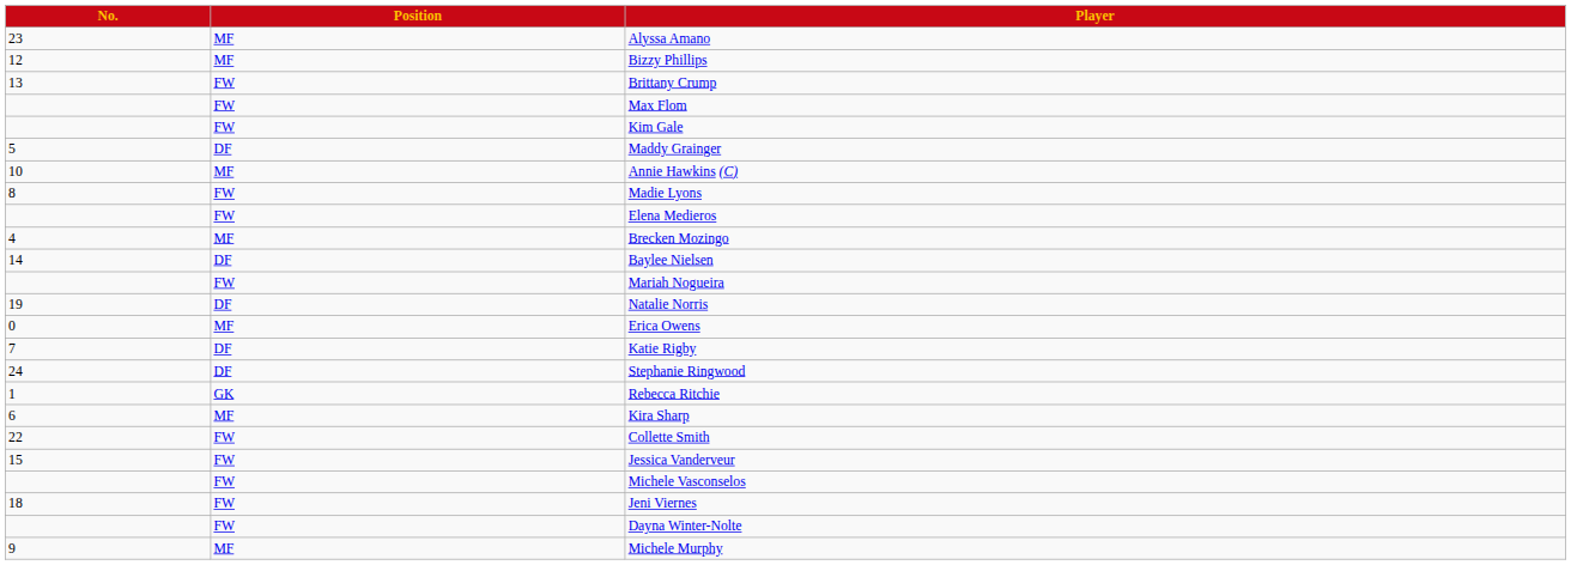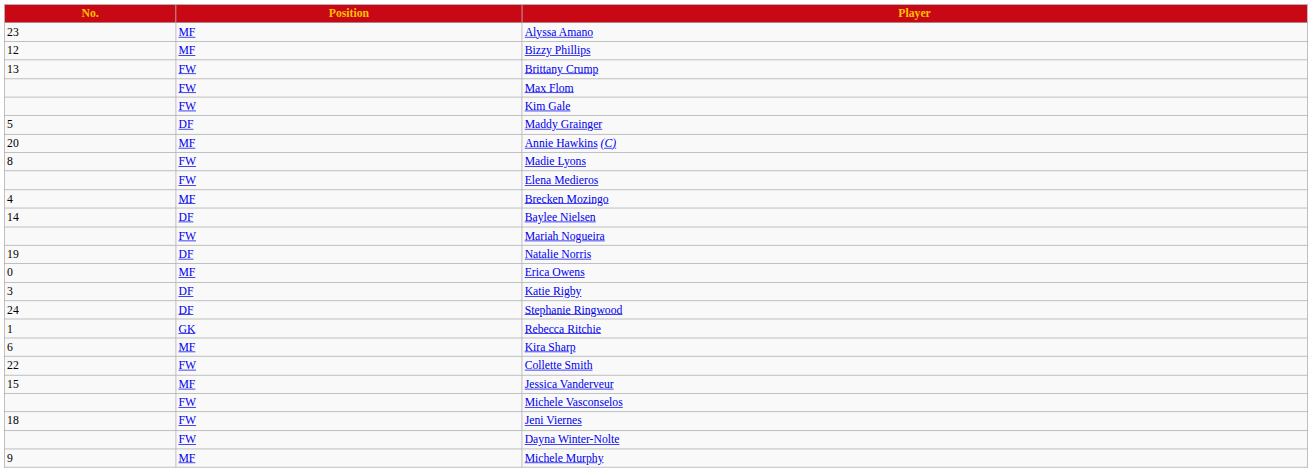Annie Hawkins (C) | No.: 10 -> 20
Katie Rigby | No.: 7 -> 3
Jessica Vanderveur | Position: FW -> MF
